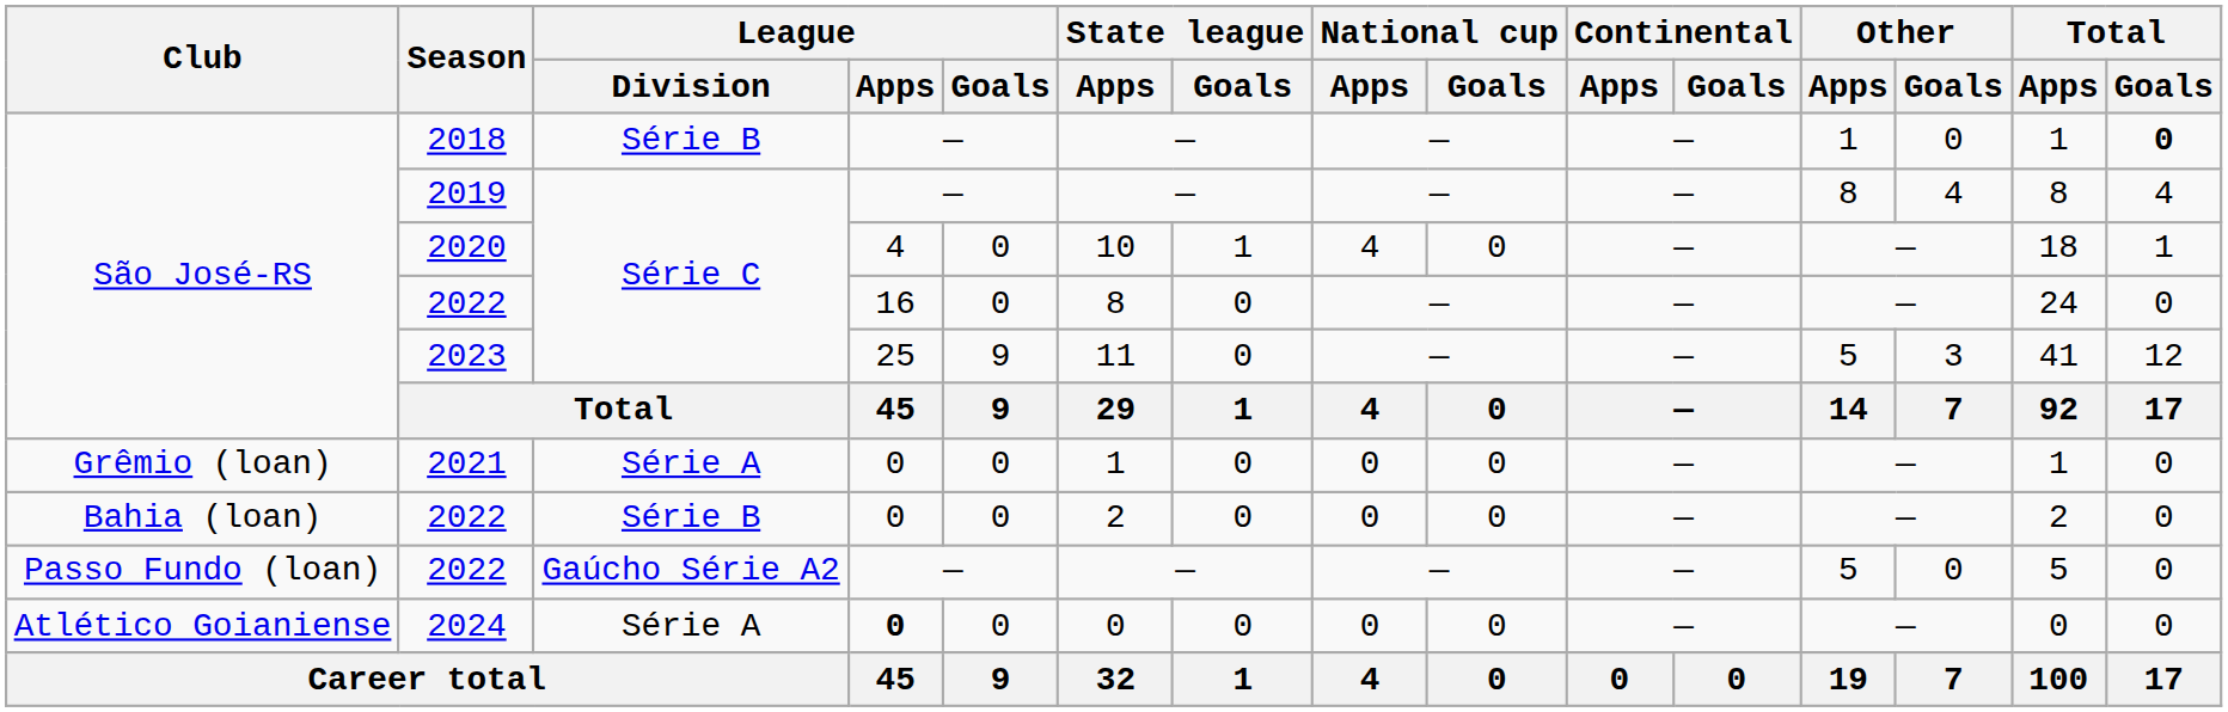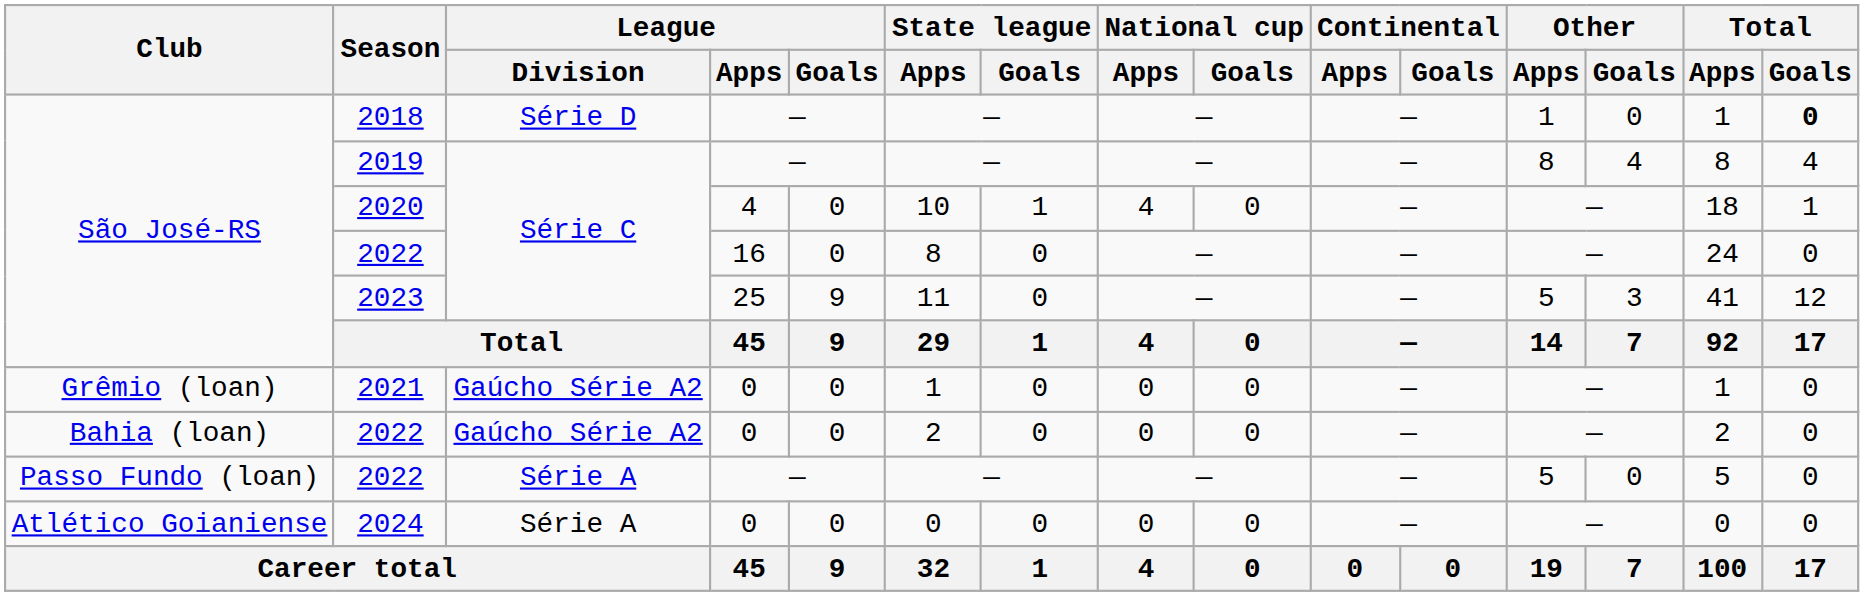2018 | League / Division: Série B -> Série D
2021 | League / Division: Série A -> Gaúcho Série A2
Bahia (loan) / 2022 | League / Division: Série B -> Gaúcho Série A2
Passo Fundo (loan) / 2022 | League / Division: Gaúcho Série A2 -> Série A
2024 | League / Apps: bold -> normal
